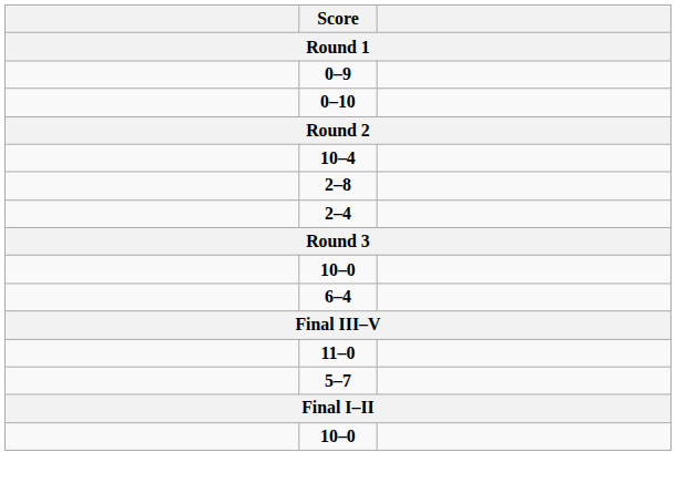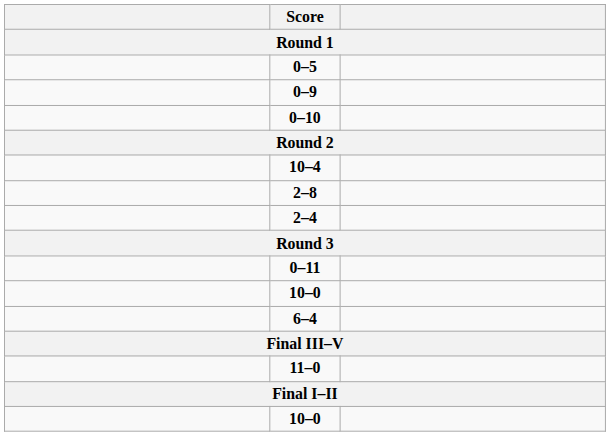+ row: 0–5
+ row: 0–11
- row: 5–7
